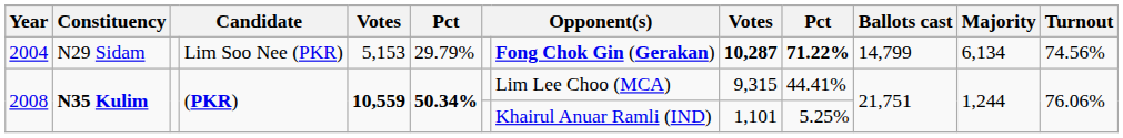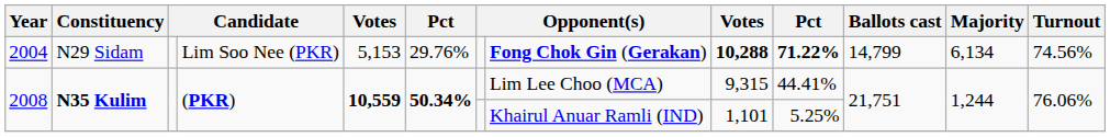2004 | column 6: 29.79% -> 29.76%
2004 | column 9: 10,287 -> 10,288
